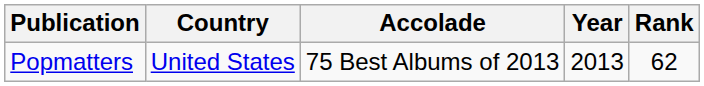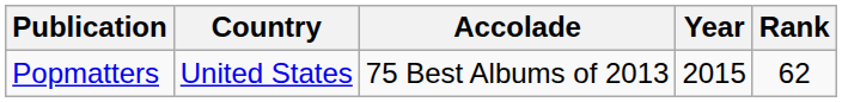Popmatters | Year: 2013 -> 2015
